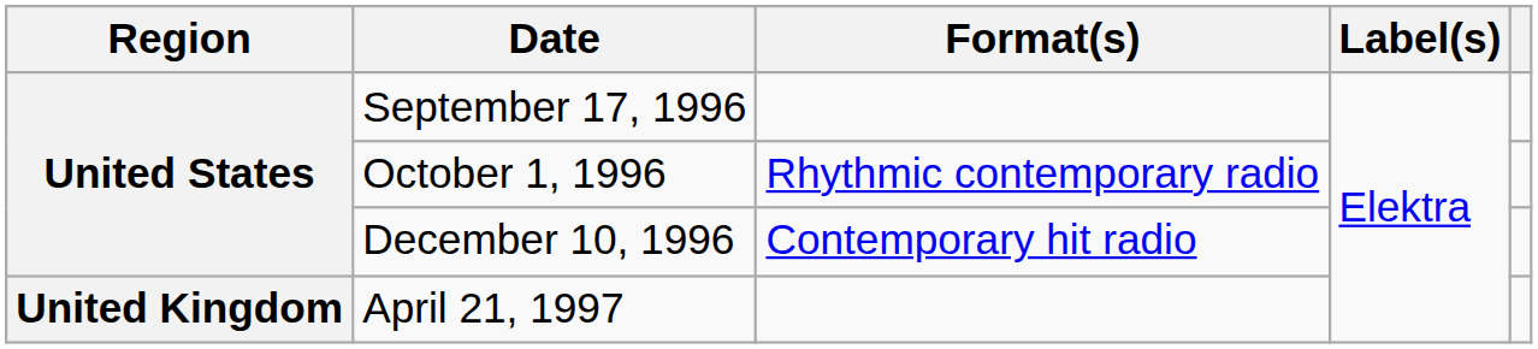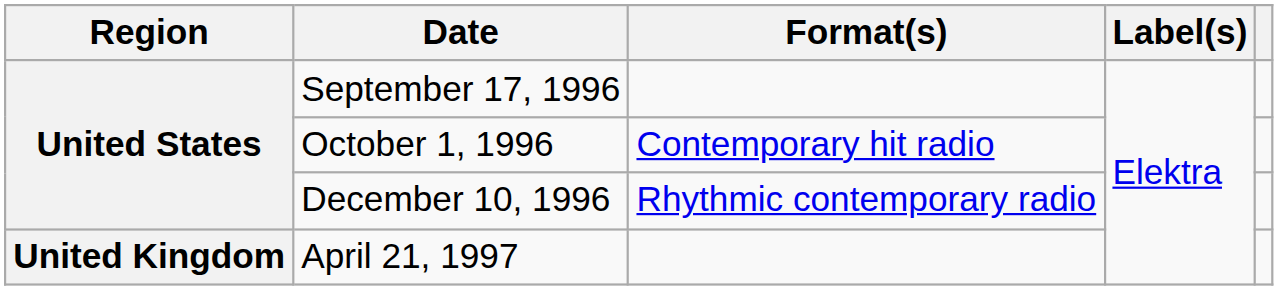October 1, 1996 | Format(s): Rhythmic contemporary radio -> Contemporary hit radio
December 10, 1996 | Format(s): Contemporary hit radio -> Rhythmic contemporary radio
